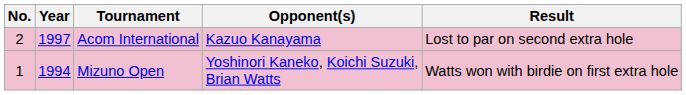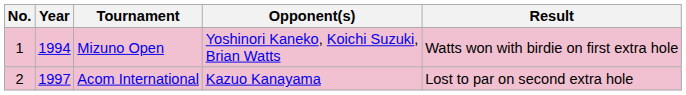rows swapped: Mizuno Open <-> Acom International
